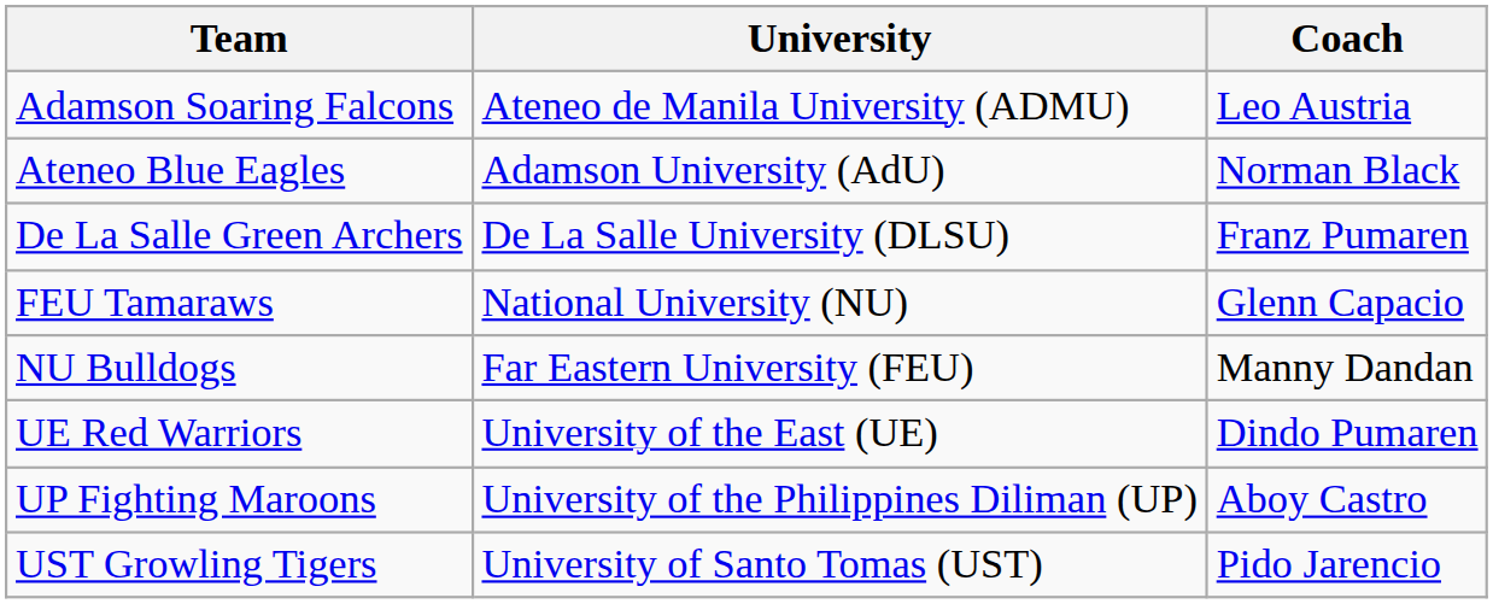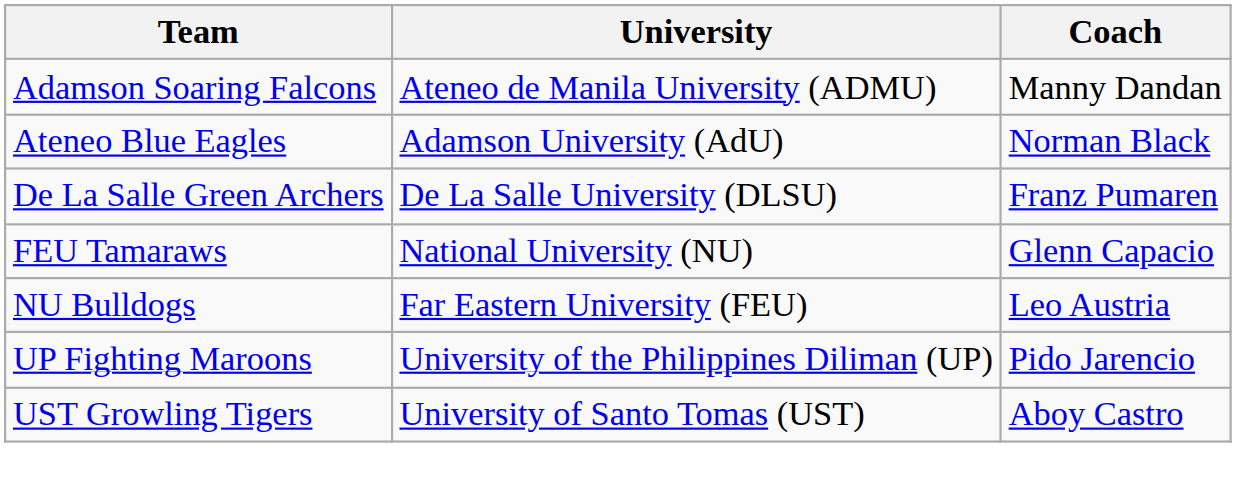Adamson Soaring Falcons | Coach: Leo Austria -> Manny Dandan
NU Bulldogs | Coach: Manny Dandan -> Leo Austria
- row: UE Red Warriors | University of the East (UE) | Dindo Pumaren
UP Fighting Maroons | Coach: Aboy Castro -> Pido Jarencio
UST Growling Tigers | Coach: Pido Jarencio -> Aboy Castro
